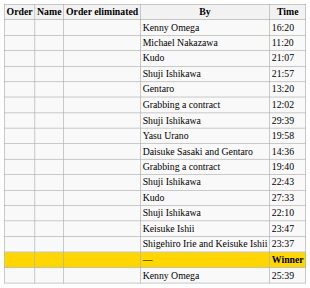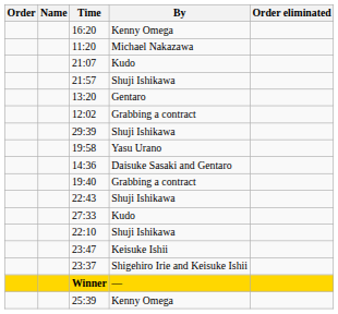columns swapped: Order eliminated <-> Time
